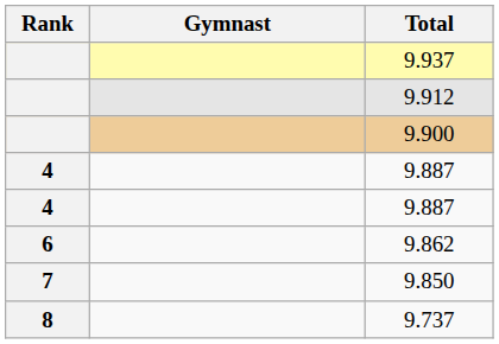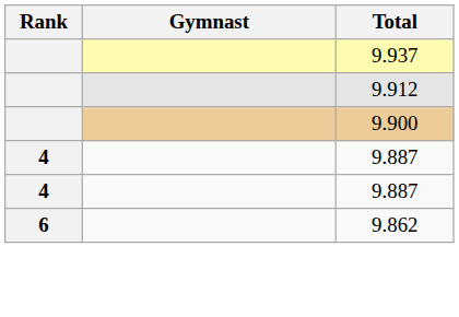- row: 7 | 9.850
- row: 8 | 9.737
